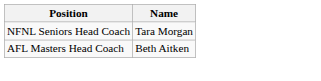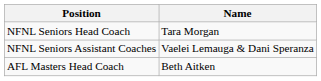+ row: NFNL Seniors Assistant Coaches | Vaelei Lemauga & Dani Speranza
